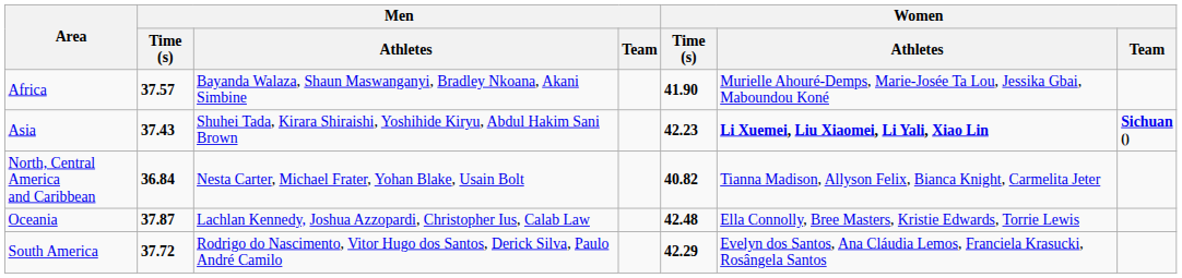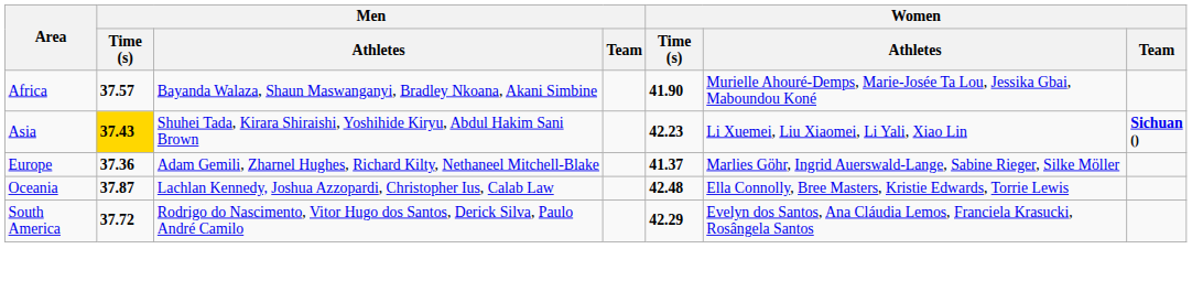Asia | Men / Time (s): no background -> gold background
Asia | Women / Athletes: bold -> normal
+ row: Europe | 37.36 | Adam Gemili, Zharnel Hughes, Richard Kilty, Nethaneel Mitchell-Blake | 41.37 | Marlies Göhr, Ingrid Auerswald-Lange, Sabine Rieger, Silke Möller
- row: North, Central America and Caribbean | 36.84 | Nesta Carter, Michael Frater, Yohan Blake, Usain Bolt | 40.82 | Tianna Madison, Allyson Felix, Bianca Knight, Carmelita Jeter
